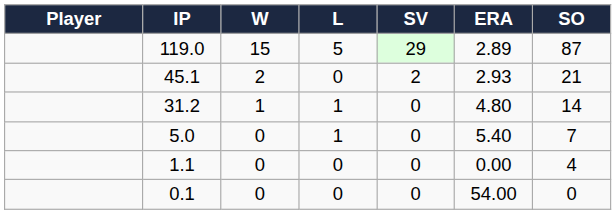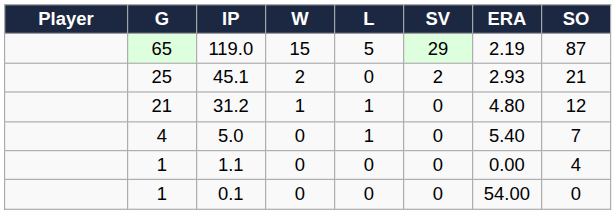+ column: G | 65 | 25 | 21 | 4 | 1 | 1
119.0 | ERA: 2.89 -> 2.19
31.2 | SO: 14 -> 12
